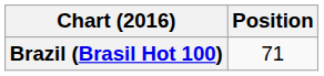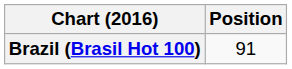Brazil (Brasil Hot 100) | Position: 71 -> 91
